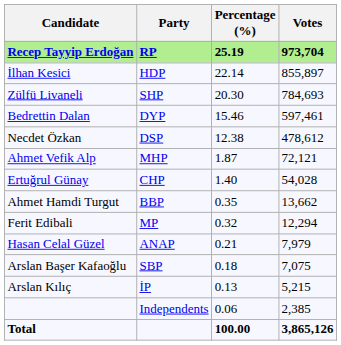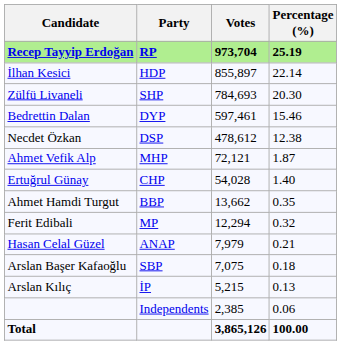columns swapped: Votes <-> Percentage (%)
